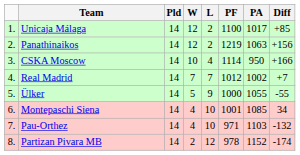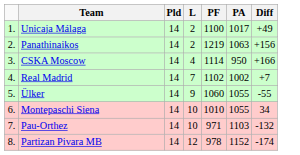- column: W | 12 | 12 | 10 | 7 | 5 | 4 | 4 | 2
Unicaja Málaga | Diff: +85 -> +49
Real Madrid | PF: 1012 -> 1102
Ülker | PF: 1000 -> 1060
Montepaschi Siena | PF: 1001 -> 1010
Montepaschi Siena | PA: 1085 -> 1055
